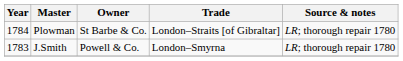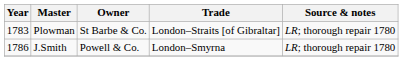Plowman | Year: 1784 -> 1783
J.Smith | Year: 1783 -> 1786
